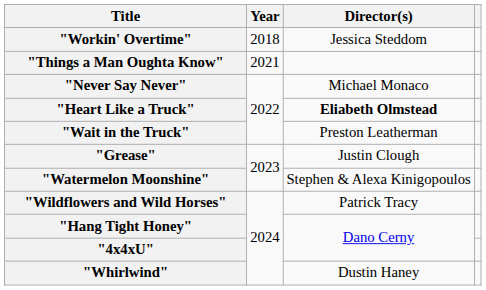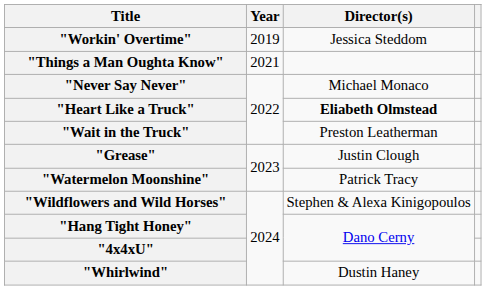"Workin' Overtime" | Year: 2018 -> 2019
"Watermelon Moonshine" | Director(s): Stephen & Alexa Kinigopoulos -> Patrick Tracy
"Wildflowers and Wild Horses" | Director(s): Patrick Tracy -> Stephen & Alexa Kinigopoulos
